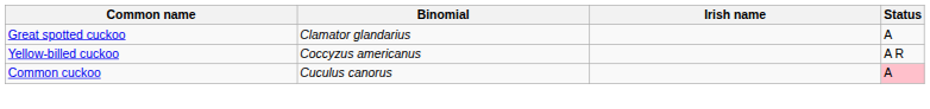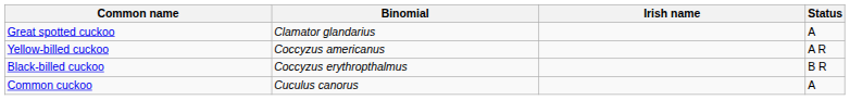+ row: Black-billed cuckoo | Coccyzus erythropthalmus | B R
Common cuckoo | Status: pink background -> no background
